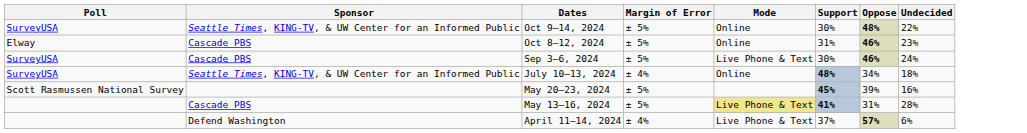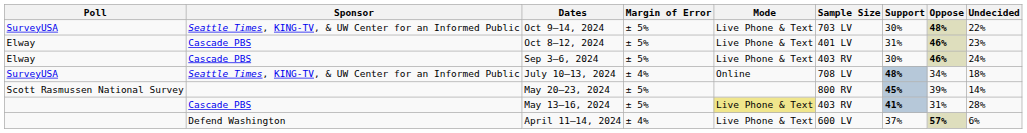+ column: Sample Size | 703 LV | 401 LV | 403 RV | 708 LV | 800 RV | 403 RV | 600 LV
Oct 9–14, 2024 | Mode: Online -> Live Phone & Text
Oct 8–12, 2024 | Mode: Online -> Live Phone & Text
Sep 3–6, 2024 | Poll: SurveyUSA -> Elway
May 20–23, 2024 | Undecided: 16% -> 14%
